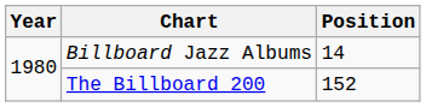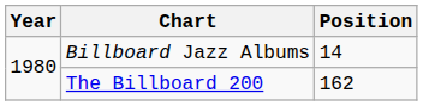The Billboard 200 | Position: 152 -> 162
